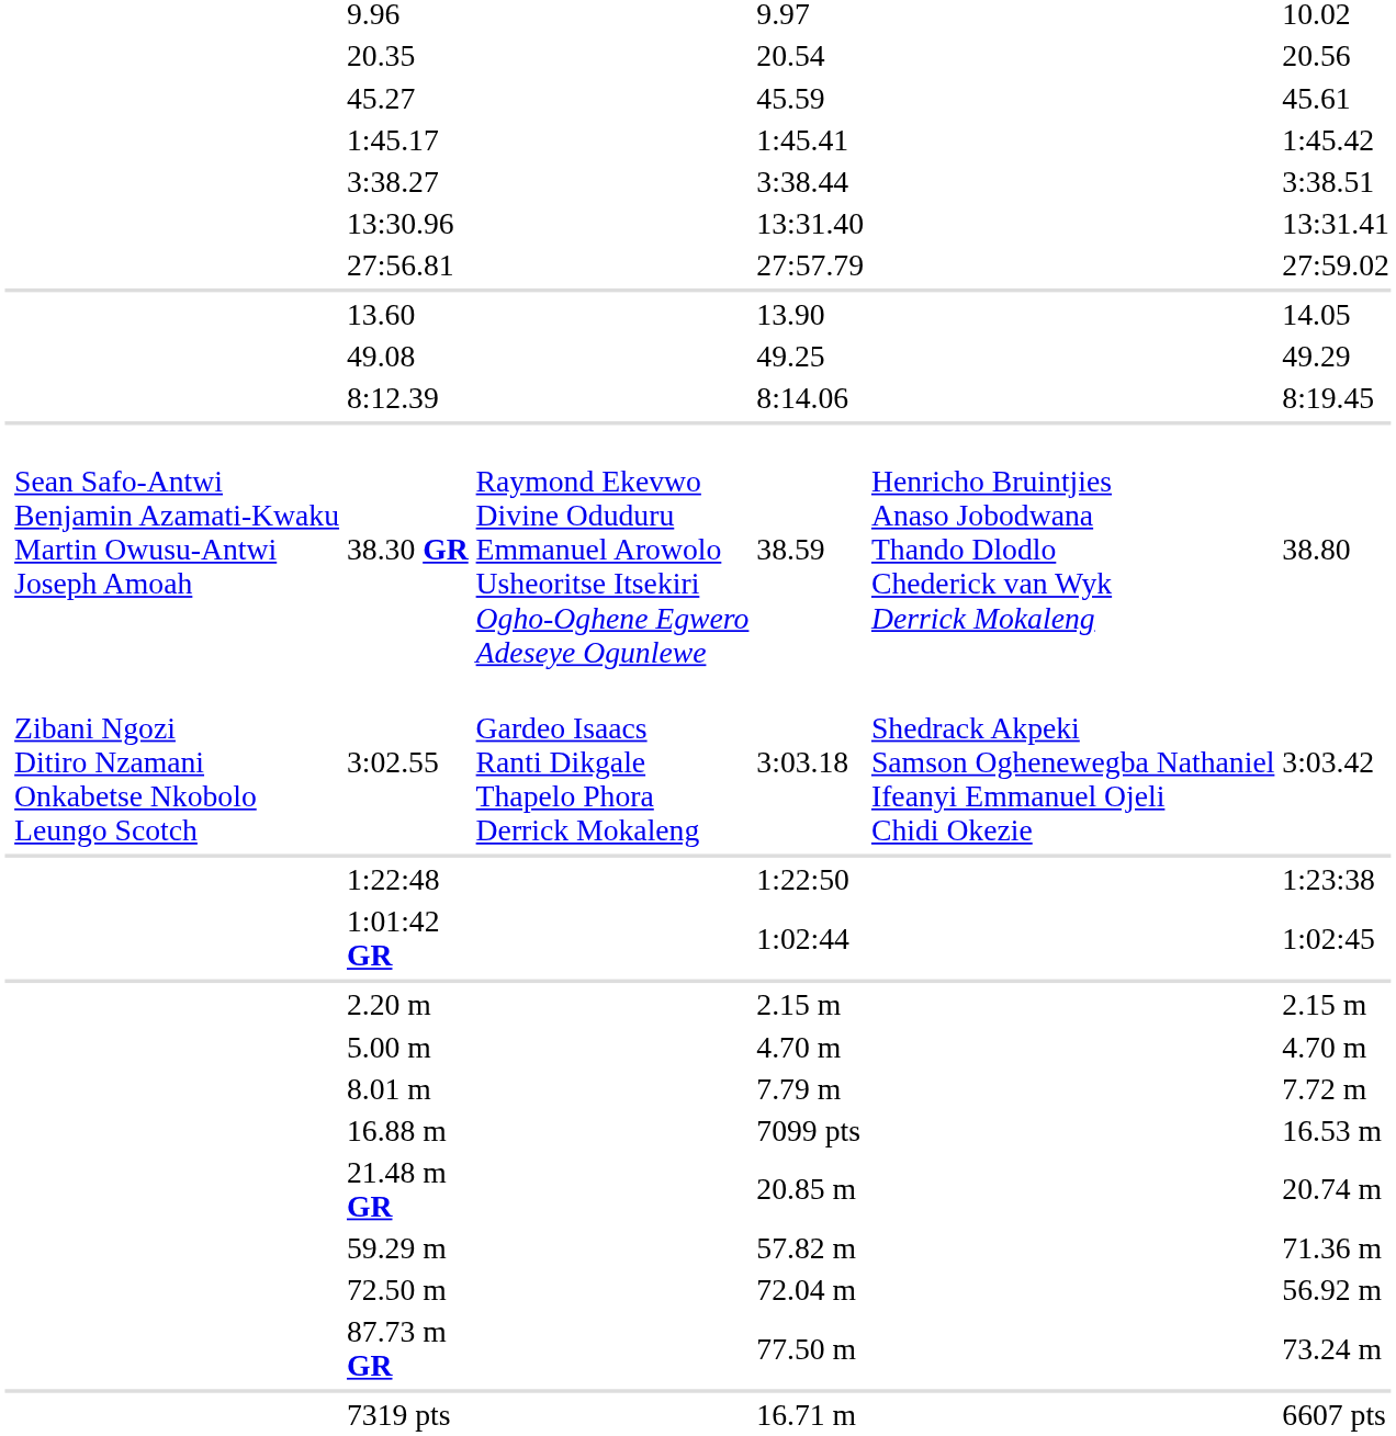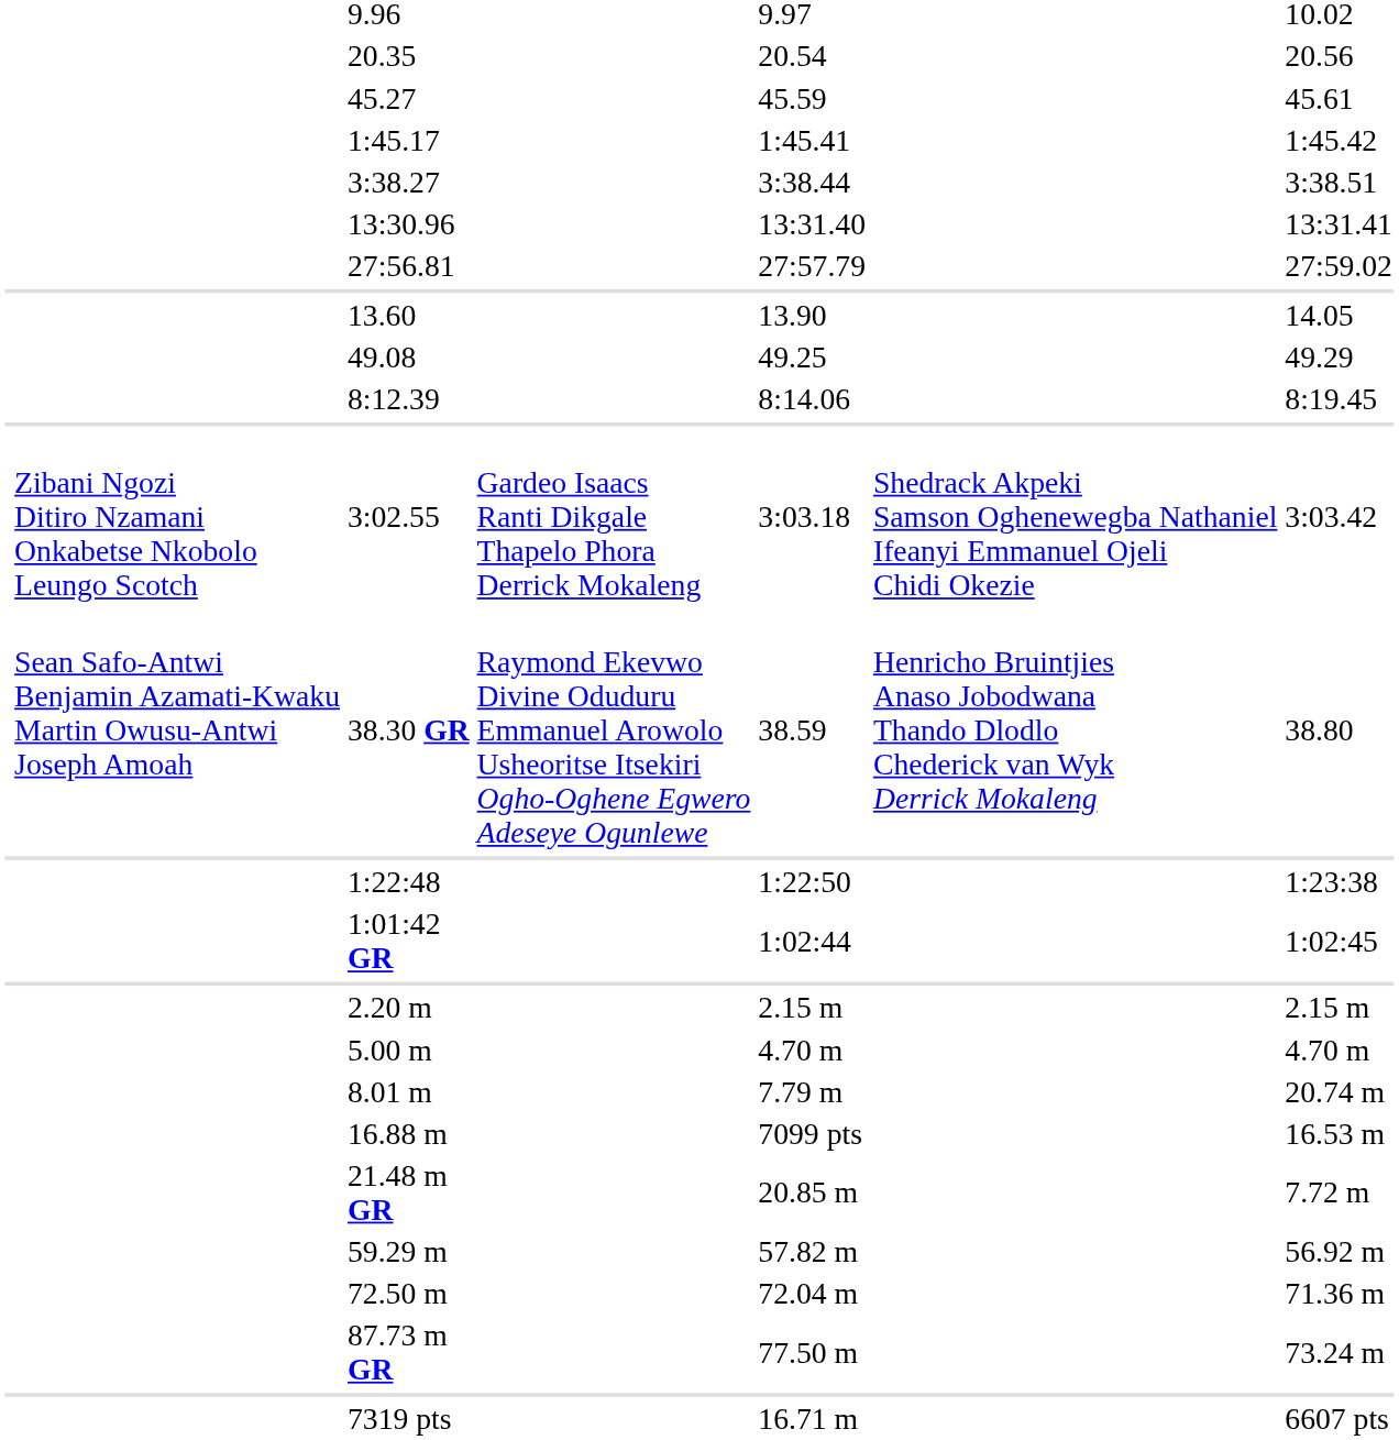rows swapped: 38.30 GR <-> 3:02.55
8.01 m | column 7: 7.72 m -> 20.74 m
21.48 m GR | column 7: 20.74 m -> 7.72 m
59.29 m | column 7: 71.36 m -> 56.92 m
72.50 m | column 7: 56.92 m -> 71.36 m
